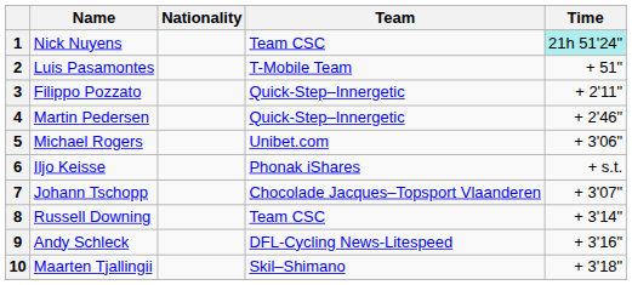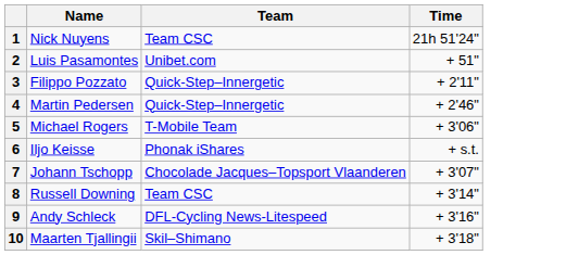- column: Nationality
1 | Time: paleturquoise background -> no background
2 | Team: T-Mobile Team -> Unibet.com
5 | Team: Unibet.com -> T-Mobile Team
